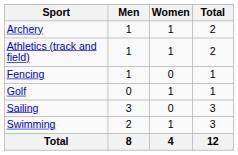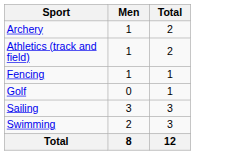- column: Women | 1 | 1 | 0 | 1 | 0 | 1 | 4
